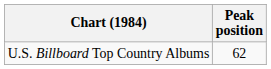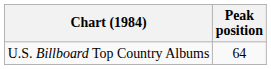U.S. Billboard Top Country Albums | Peak position: 62 -> 64
